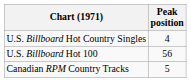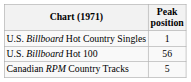U.S. Billboard Hot Country Singles | Peak position: 4 -> 1
